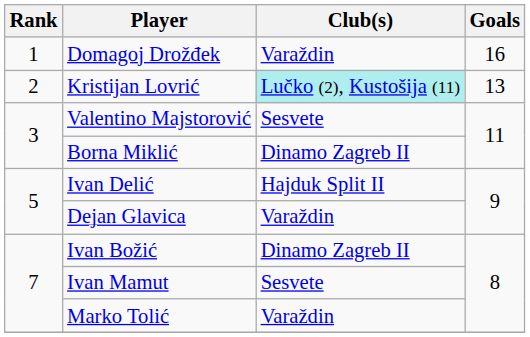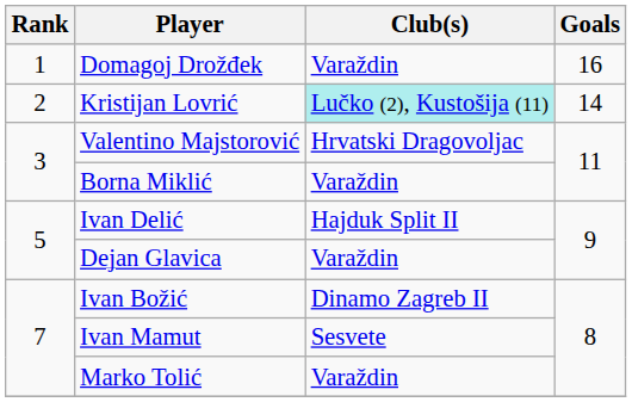Kristijan Lovrić | Goals: 13 -> 14
Valentino Majstorović | Club(s): Sesvete -> Hrvatski Dragovoljac
Borna Miklić | Club(s): Dinamo Zagreb II -> Varaždin
